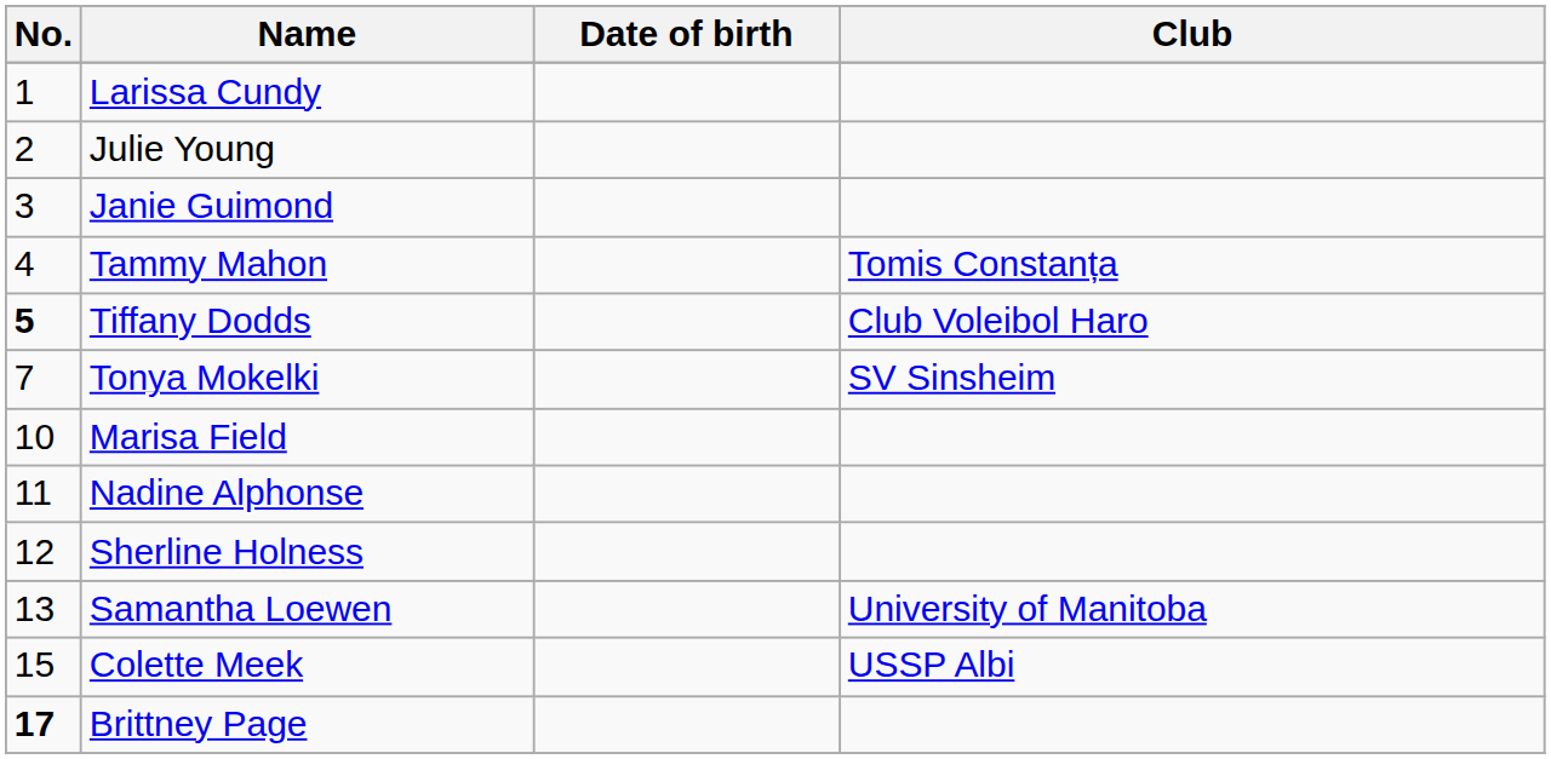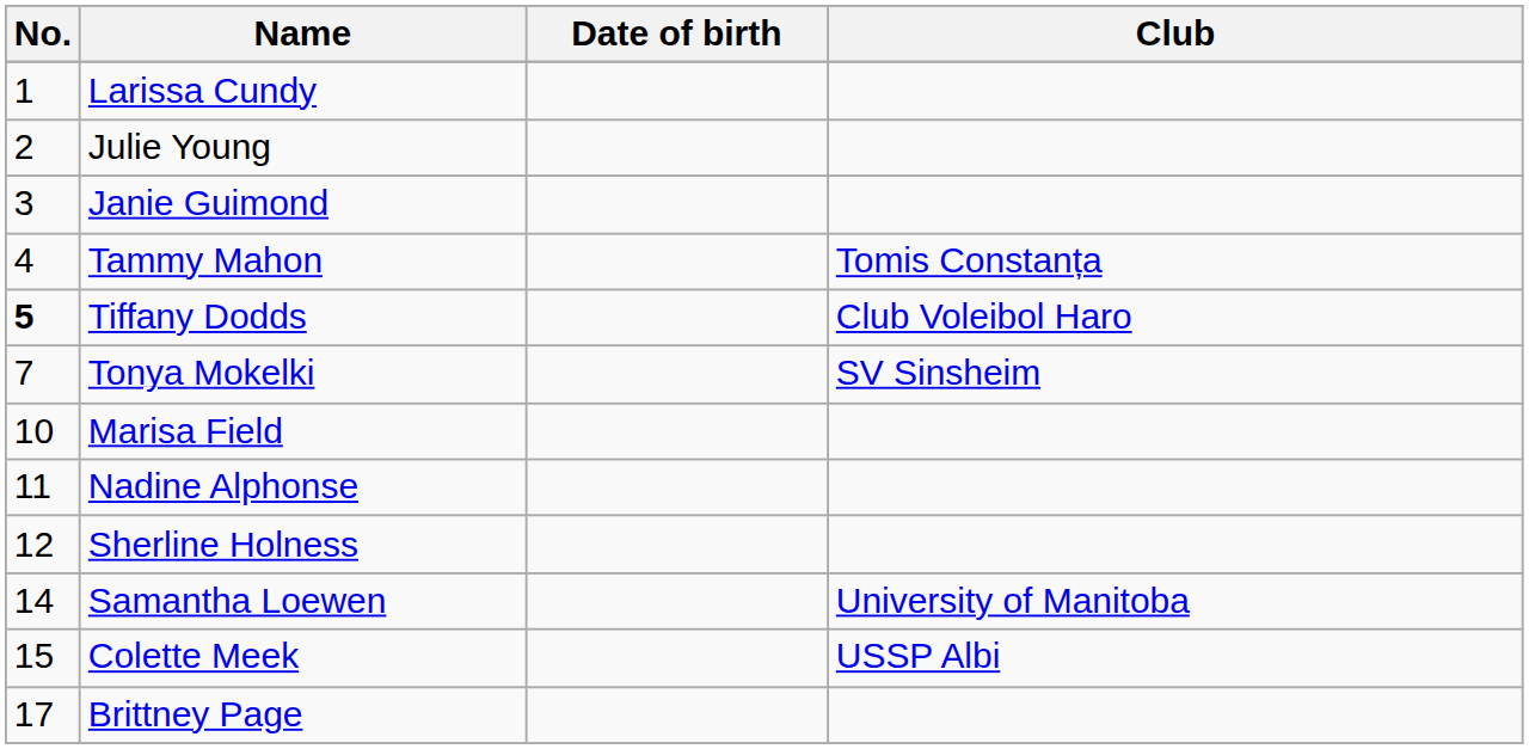Samantha Loewen | No.: 13 -> 14
Brittney Page | No.: bold -> normal
